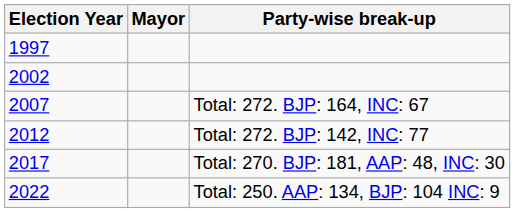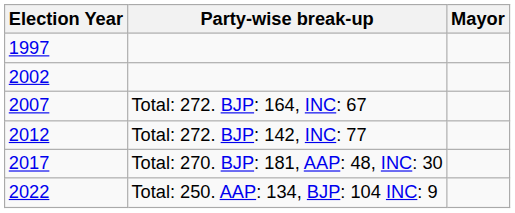columns swapped: Mayor <-> Party-wise break-up
